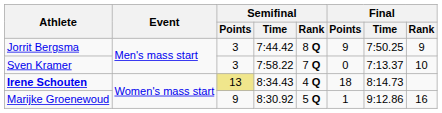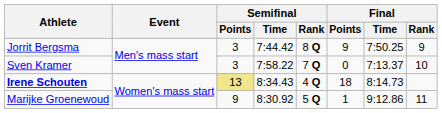Marijke Groenewoud | Final / Rank: 16 -> 11
